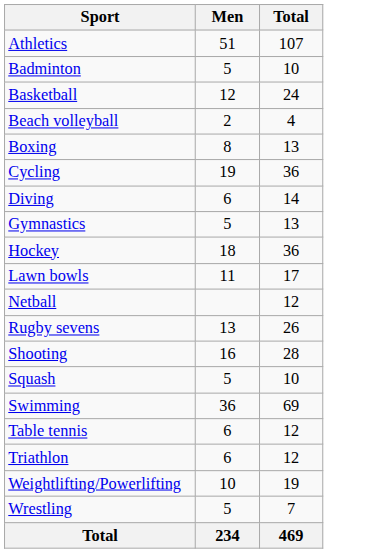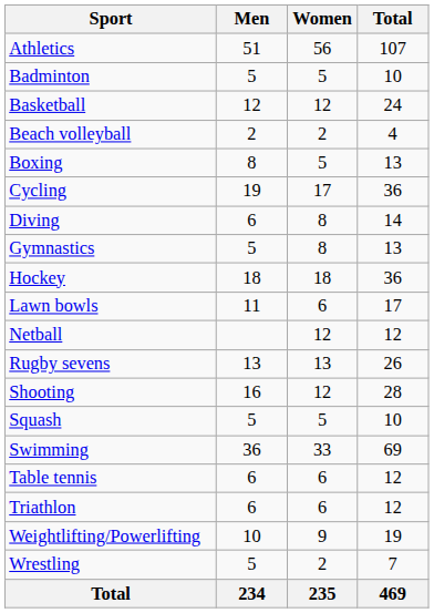+ column: Women | 56 | 5 | 12 | 2 | 5 | 17 | 8 | 8 | 18 | 6 | 12 | 13 | 12 | 5 | 33 | 6 | 6 | 9 | 2 | 235
